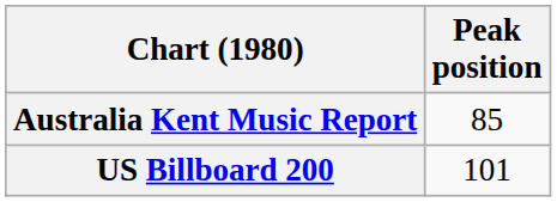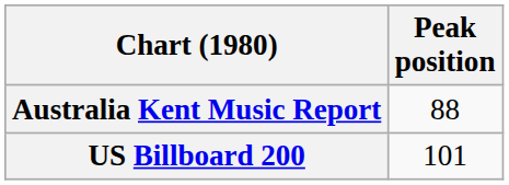Australia Kent Music Report | Peak position: 85 -> 88
